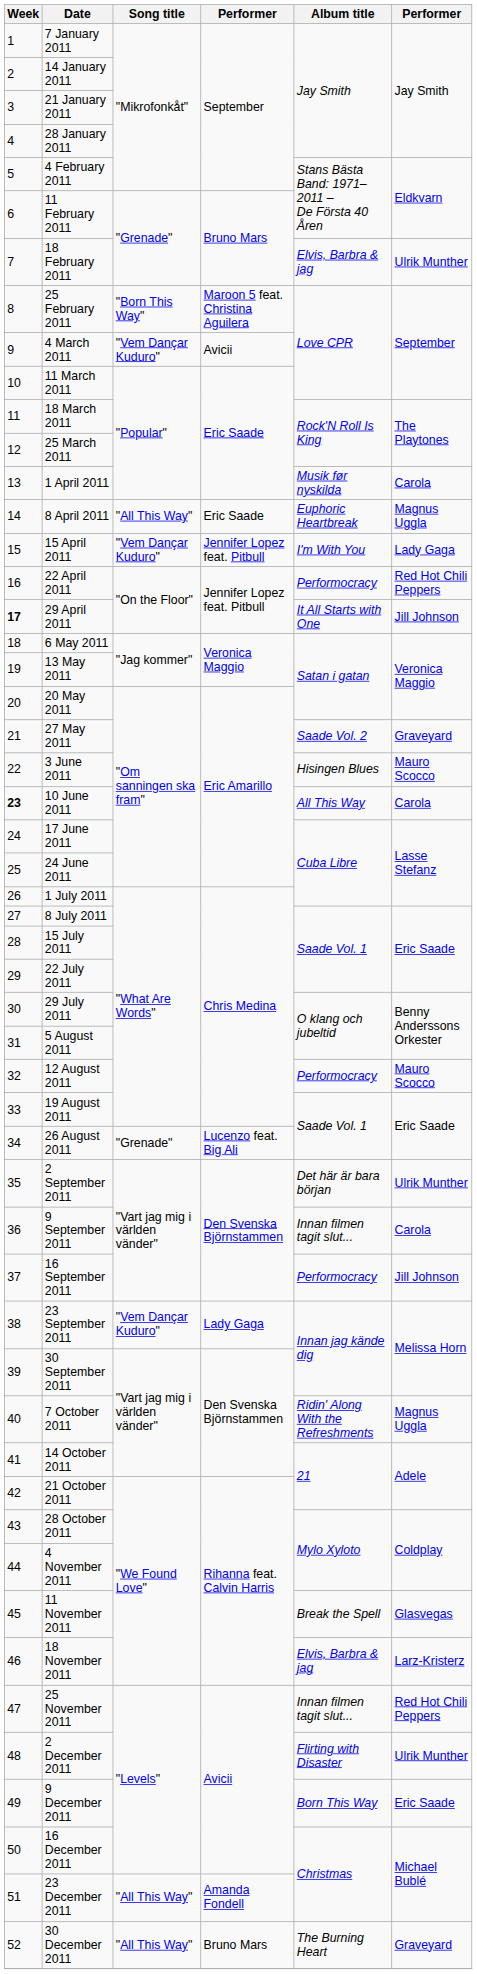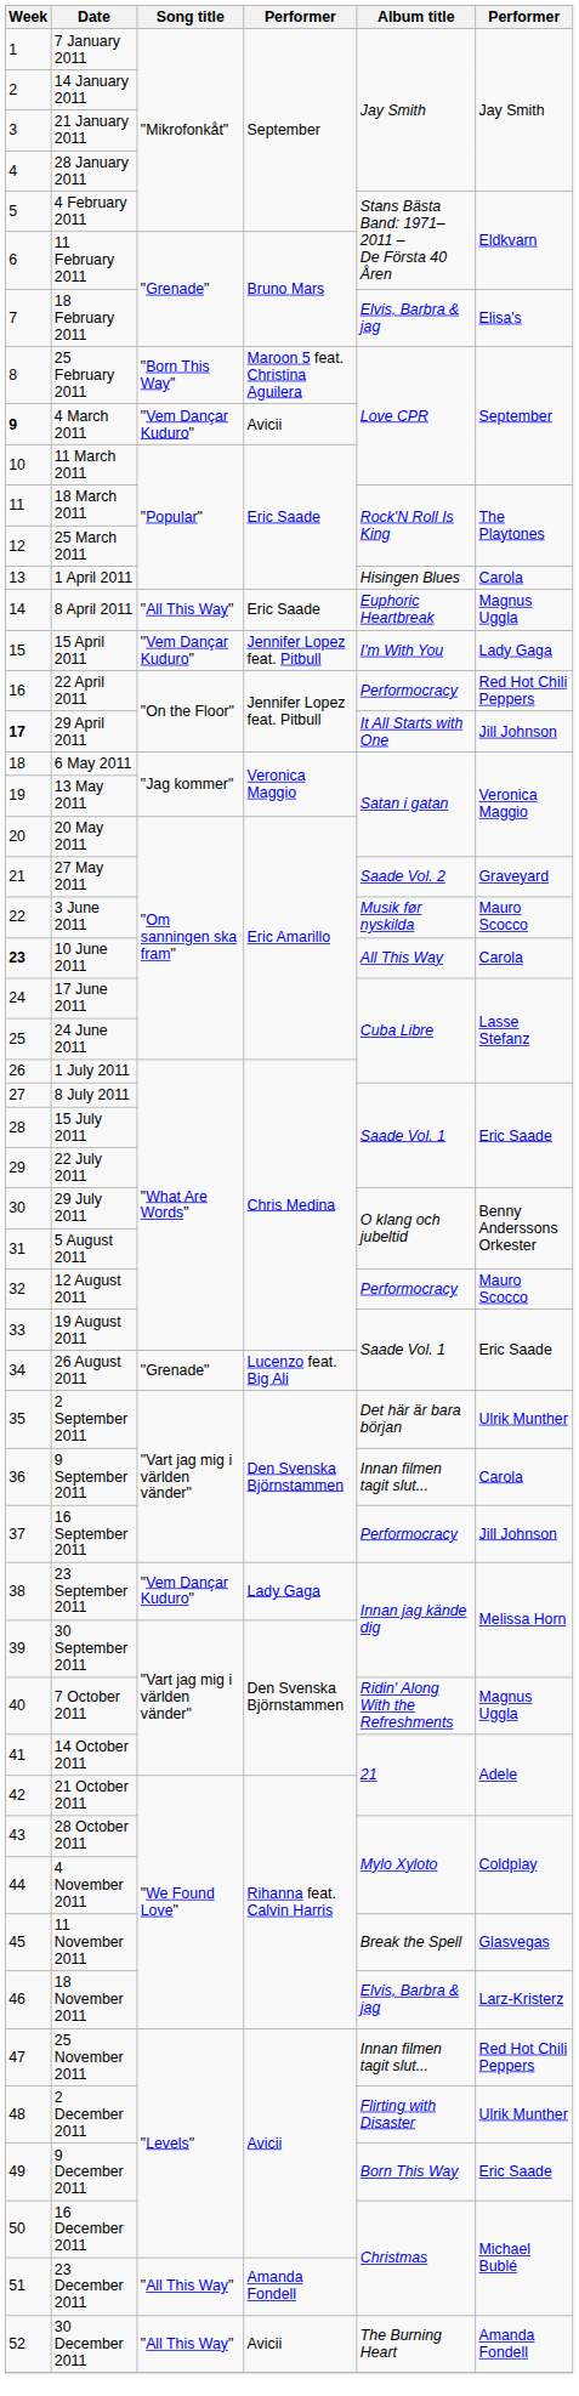18 February 2011 | column 6: Ulrik Munther -> Elisa's
4 March 2011 | Week: normal -> bold
1 April 2011 | Album title: Musik før nyskilda -> Hisingen Blues
3 June 2011 | Album title: Hisingen Blues -> Musik før nyskilda
30 December 2011 | column 4: Bruno Mars -> Avicii
30 December 2011 | column 6: Graveyard -> Amanda Fondell
